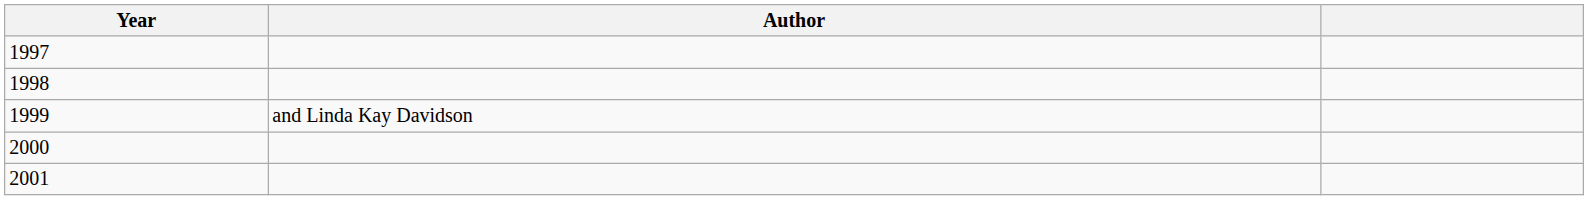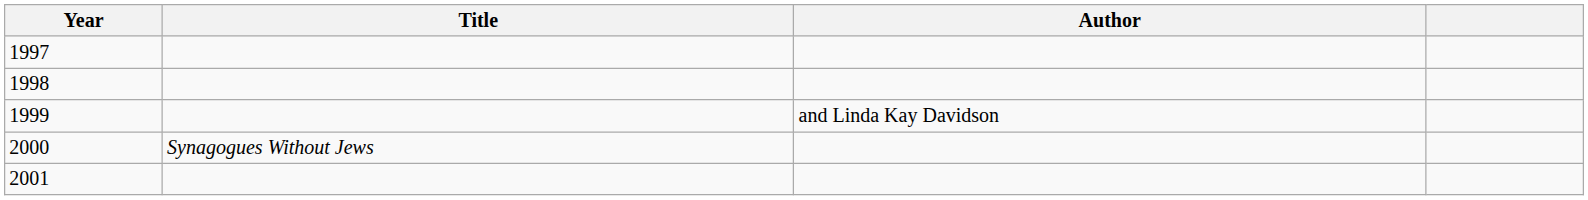+ column: Title | Synagogues Without Jews
